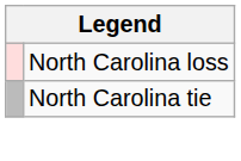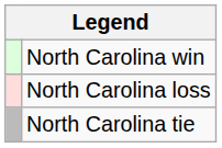+ row: North Carolina win
